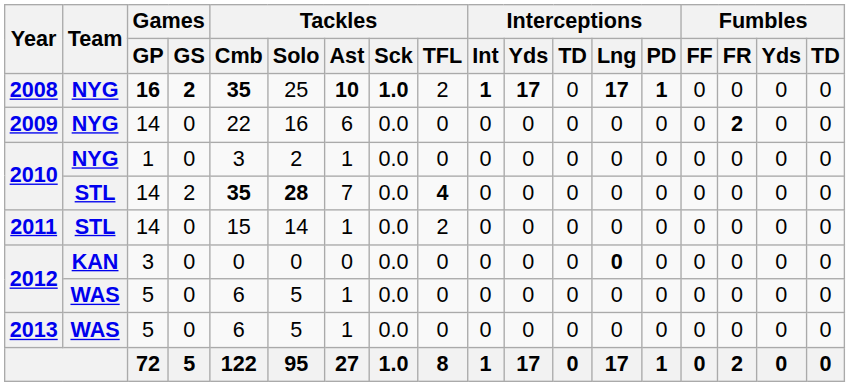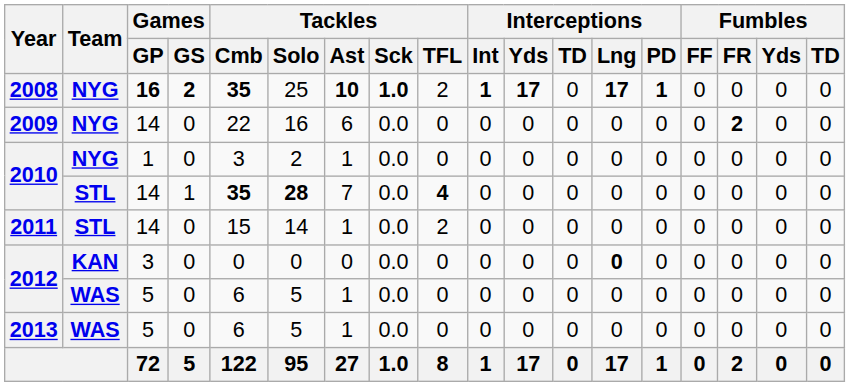2010 / 14 | Games / GS: 2 -> 1
